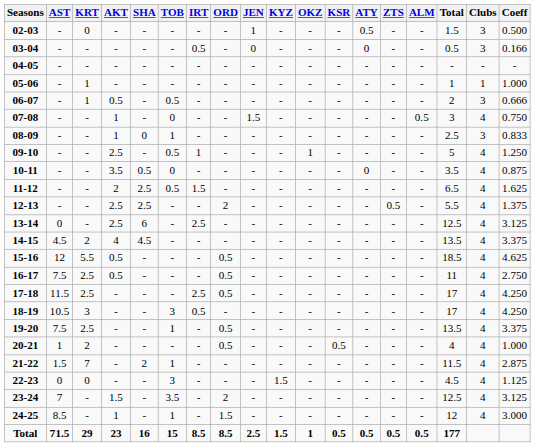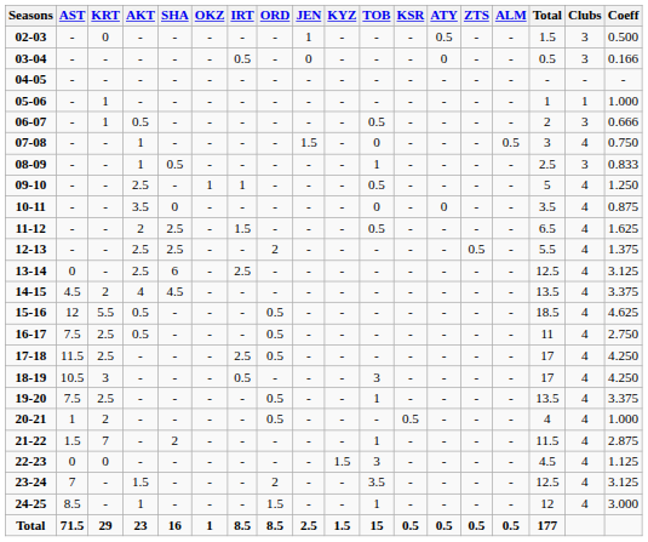columns swapped: TOB <-> OKZ
08-09 | SHA: 0 -> 0.5
10-11 | SHA: 0.5 -> 0
